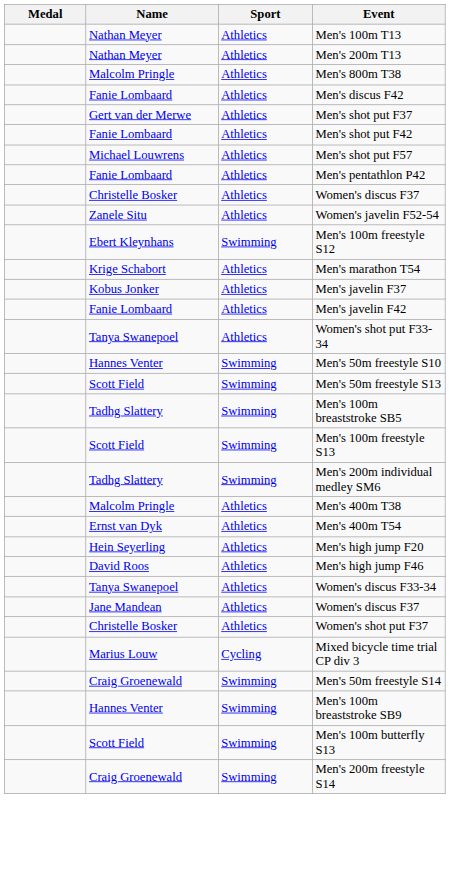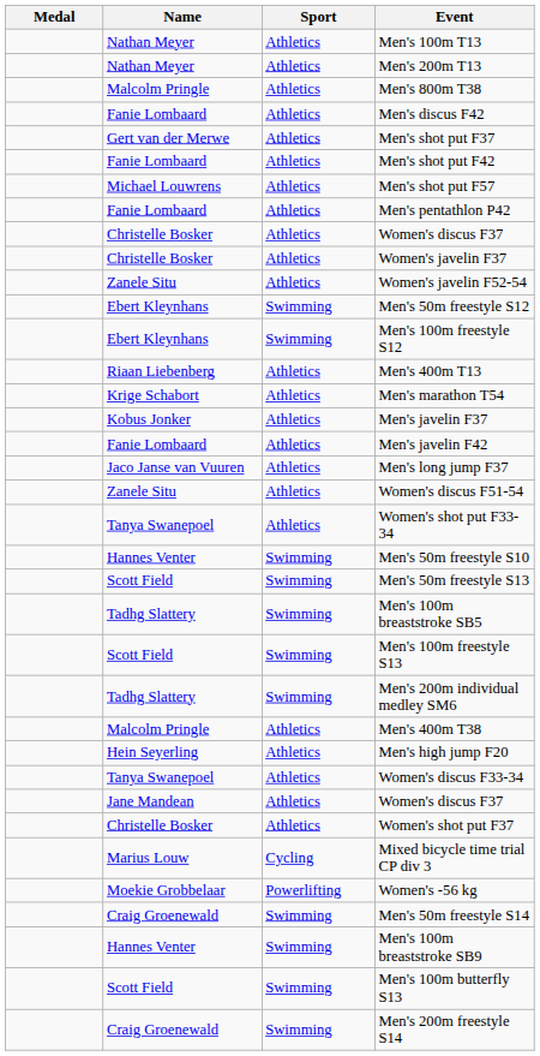+ row: Christelle Bosker | Athletics | Women's javelin F37
+ row: Ebert Kleynhans | Swimming | Men's 50m freestyle S12
+ row: Riaan Liebenberg | Athletics | Men's 400m T13
+ row: Jaco Janse van Vuuren | Athletics | Men's long jump F37
+ row: Zanele Situ | Athletics | Women's discus F51-54
- row: Ernst van Dyk | Athletics | Men's 400m T54
- row: David Roos | Athletics | Men's high jump F46
+ row: Moekie Grobbelaar | Powerlifting | Women's -56 kg
